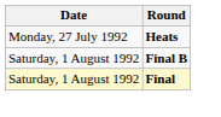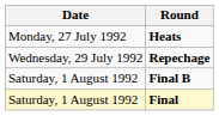+ row: Wednesday, 29 July 1992 | Repechage
